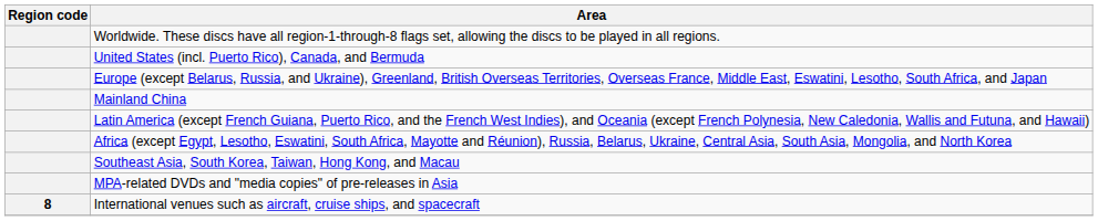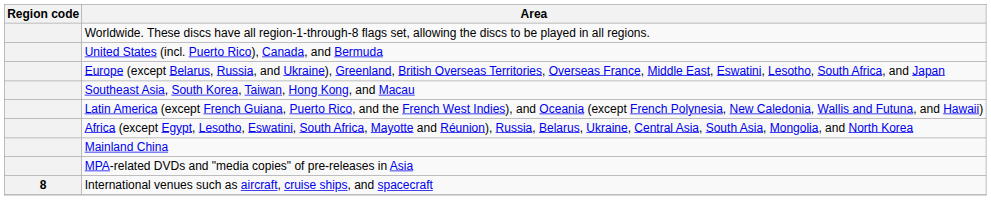rows swapped: Southeast Asia, South Korea, Taiwan, Hong Kong, and Macau <-> Mainland China
